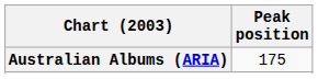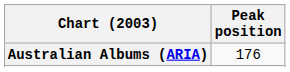Australian Albums (ARIA) | Peak position: 175 -> 176
